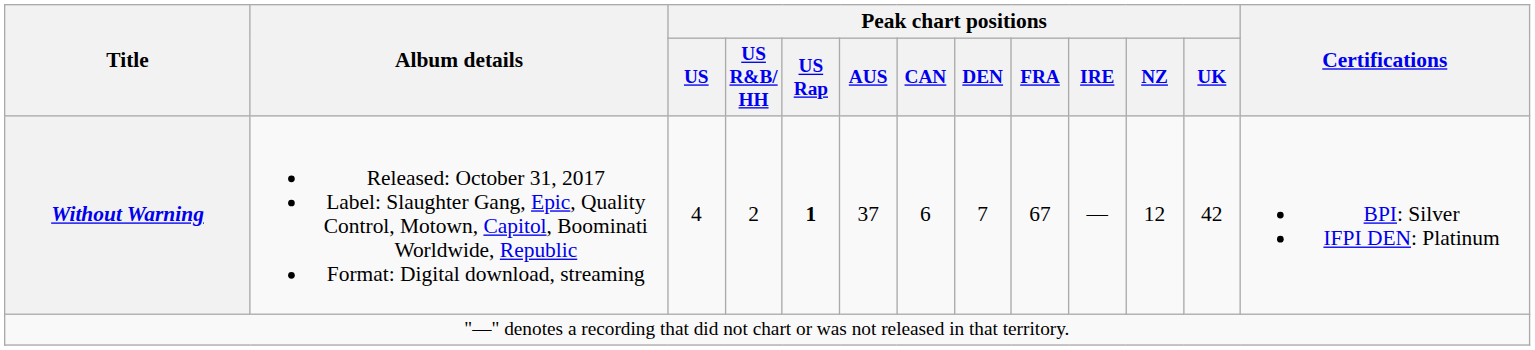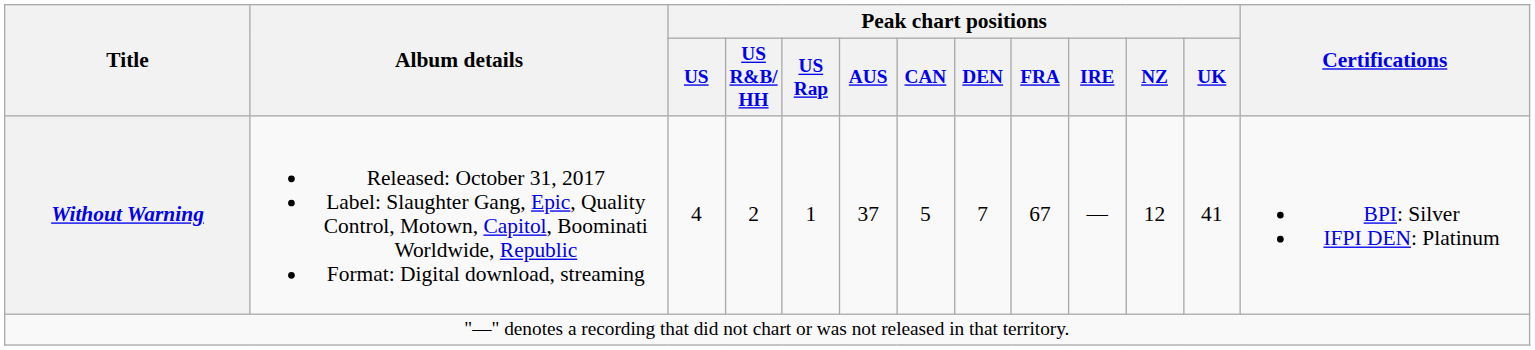Without Warning | Peak chart positions / US Rap: bold -> normal
Without Warning | Peak chart positions / CAN: 6 -> 5
Without Warning | Peak chart positions / UK: 42 -> 41
